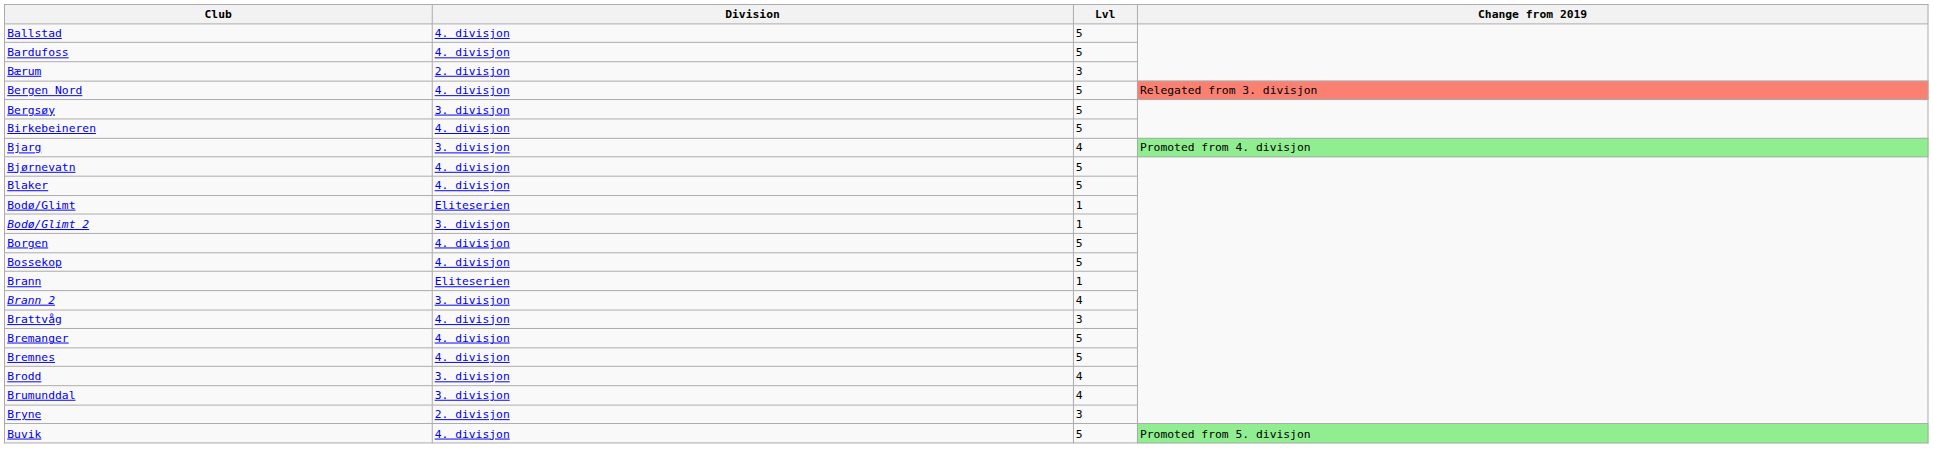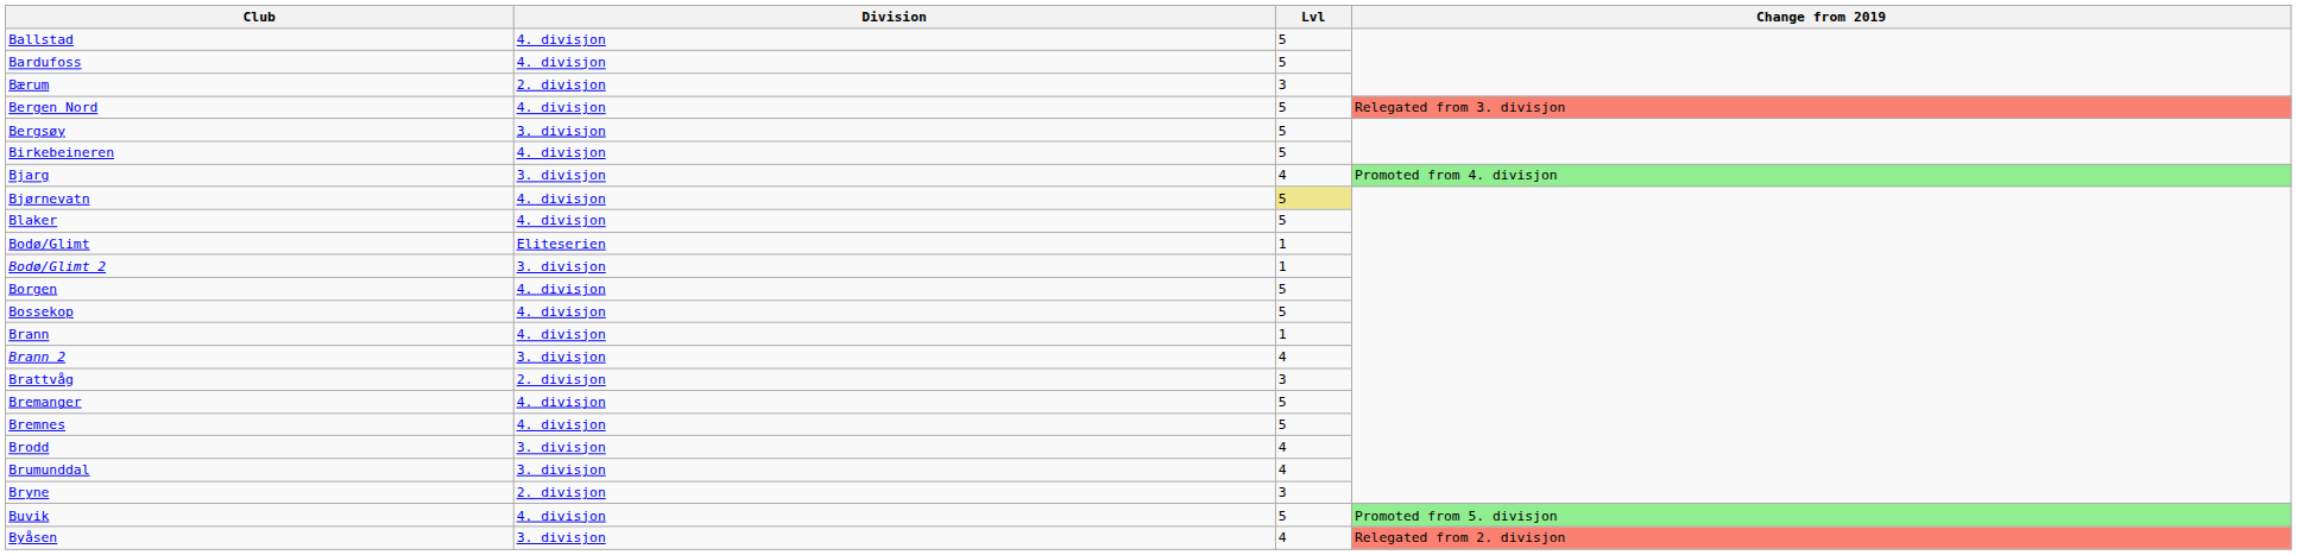Bjørnevatn | Lvl: no background -> khaki background
Brann | Division: Eliteserien -> 4. divisjon
Brattvåg | Division: 4. divisjon -> 2. divisjon
+ row: Byåsen | 3. divisjon | 4 | Relegated from 2. divisjon
